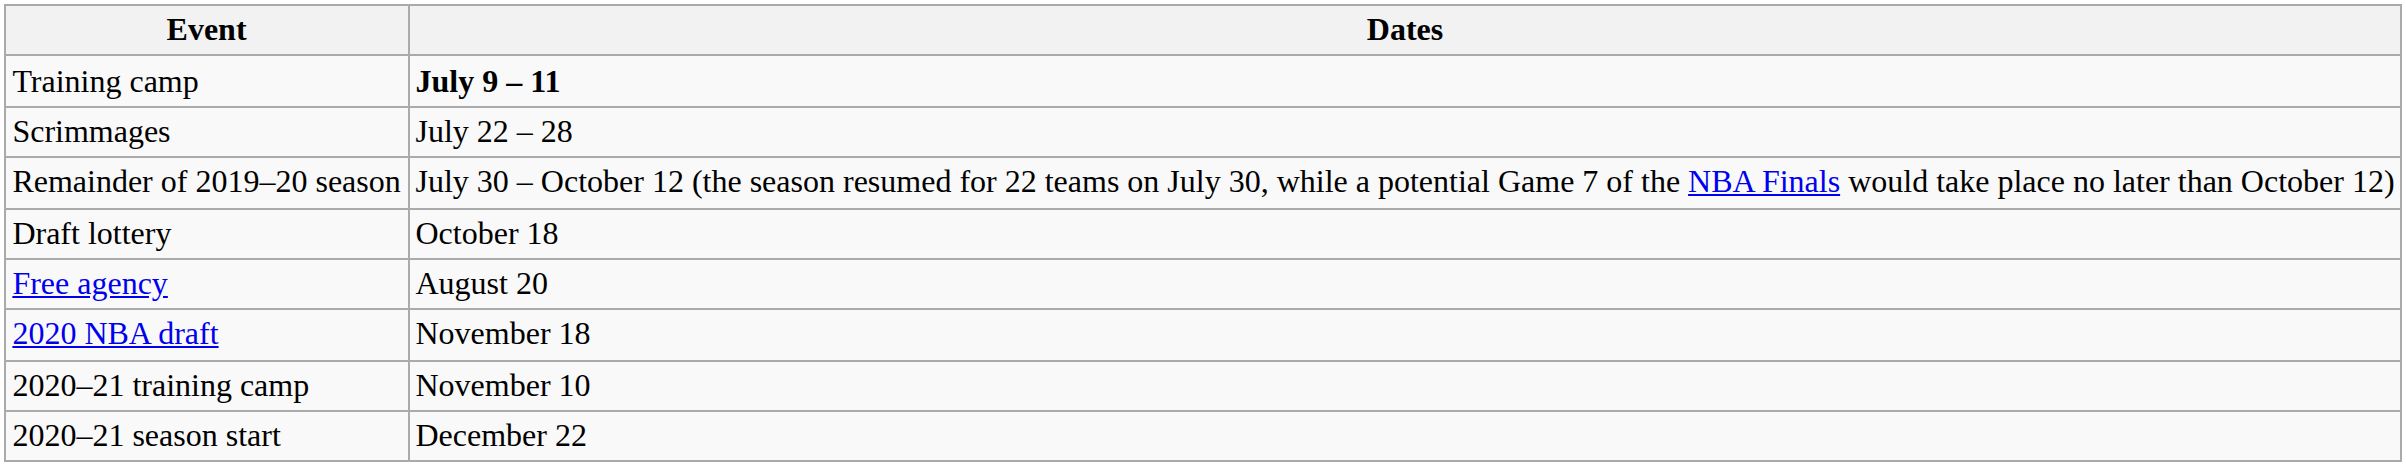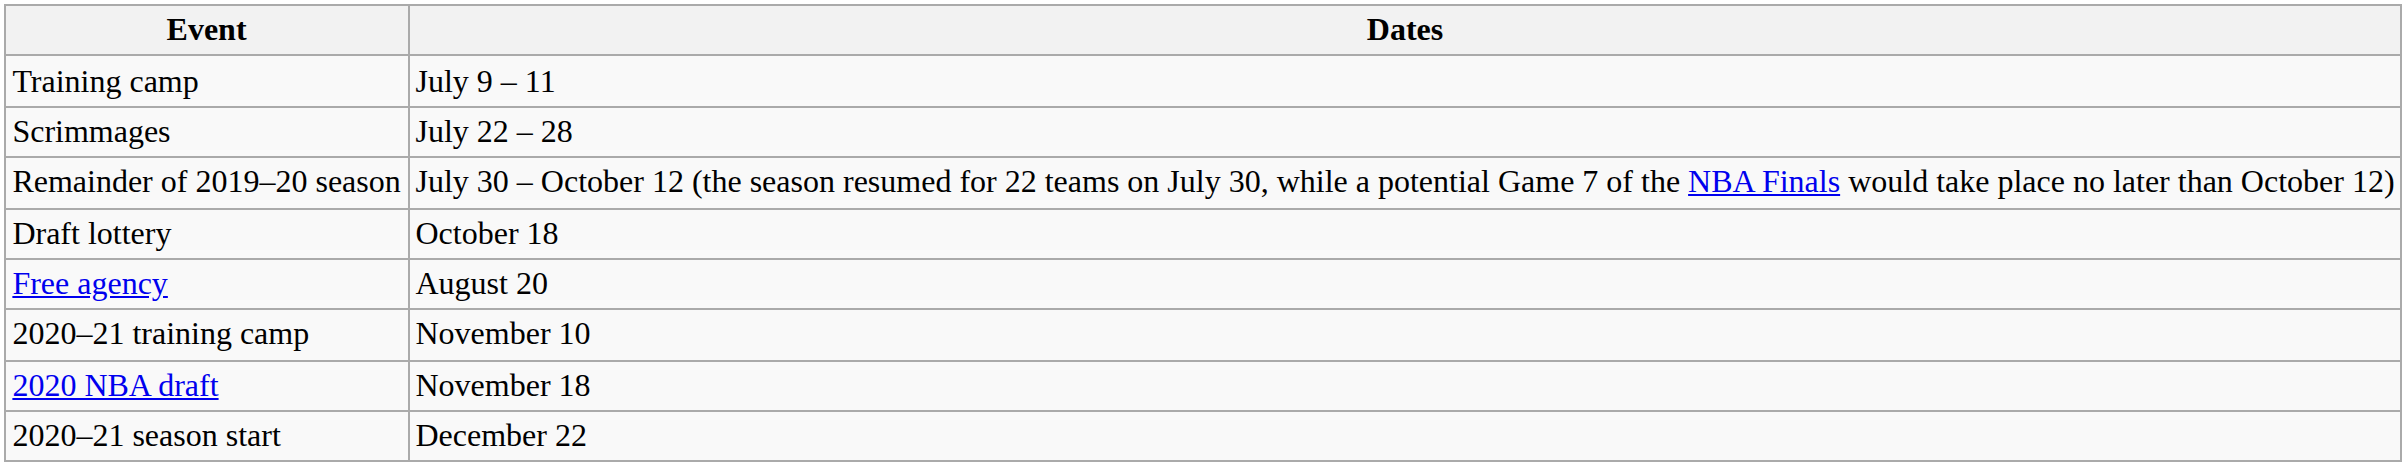Training camp | Dates: bold -> normal
rows swapped: 2020–21 training camp <-> 2020 NBA draft
